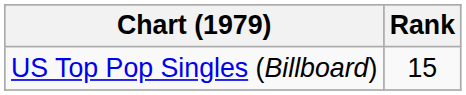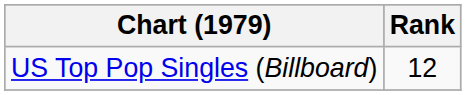US Top Pop Singles (Billboard) | Rank: 15 -> 12
